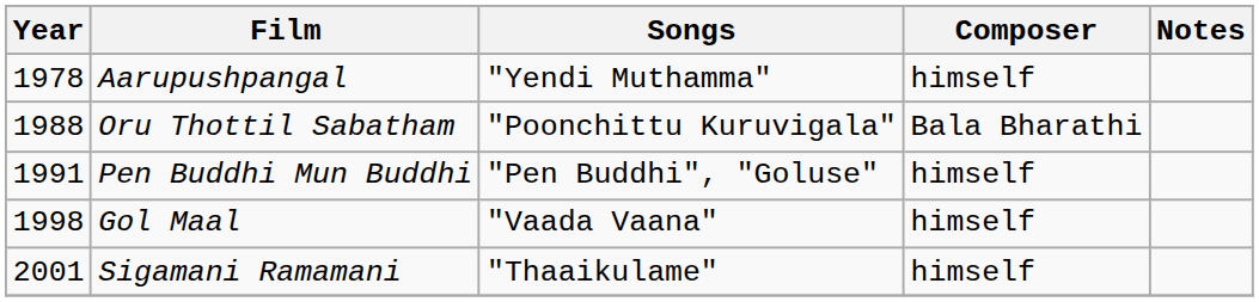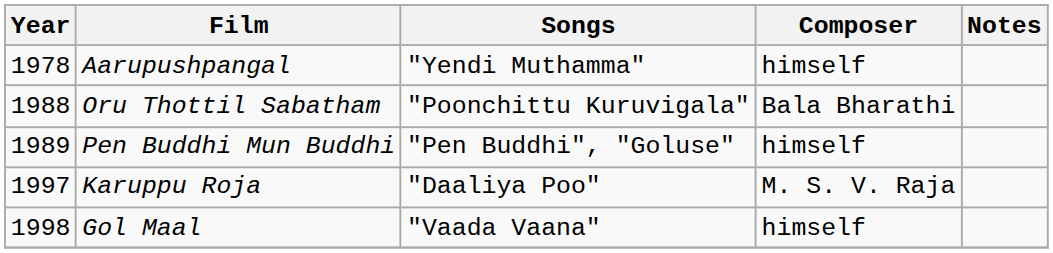Pen Buddhi Mun Buddhi | Year: 1991 -> 1989
+ row: 1997 | Karuppu Roja | "Daaliya Poo" | M. S. V. Raja
- row: 2001 | Sigamani Ramamani | "Thaaikulame" | himself
